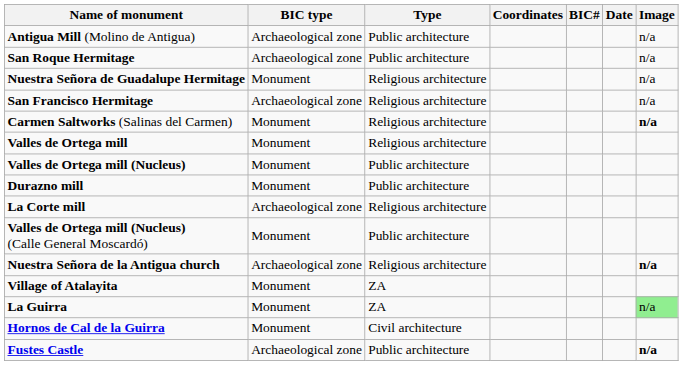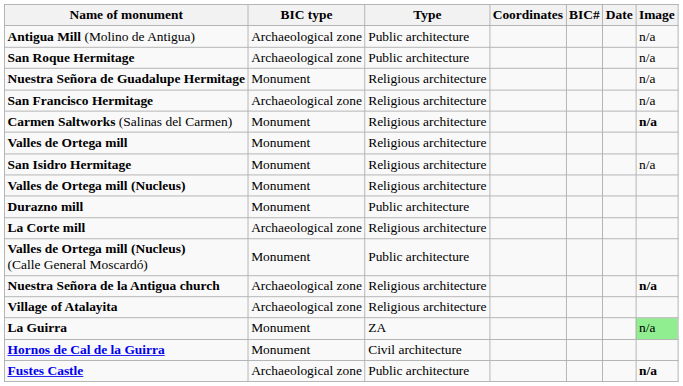+ row: San Isidro Hermitage | Monument | Religious architecture | n/a
Valles de Ortega mill (Nucleus) | Type: Public architecture -> Religious architecture
Village of Atalayita | BIC type: Monument -> Archaeological zone
Village of Atalayita | Type: ZA -> Religious architecture
